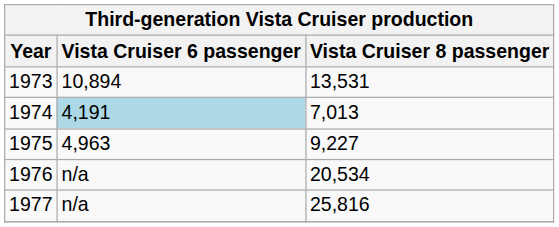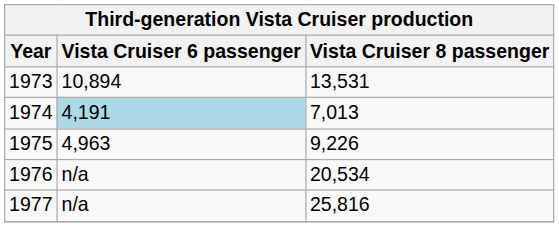1975 | Vista Cruiser 8 passenger: 9,227 -> 9,226
